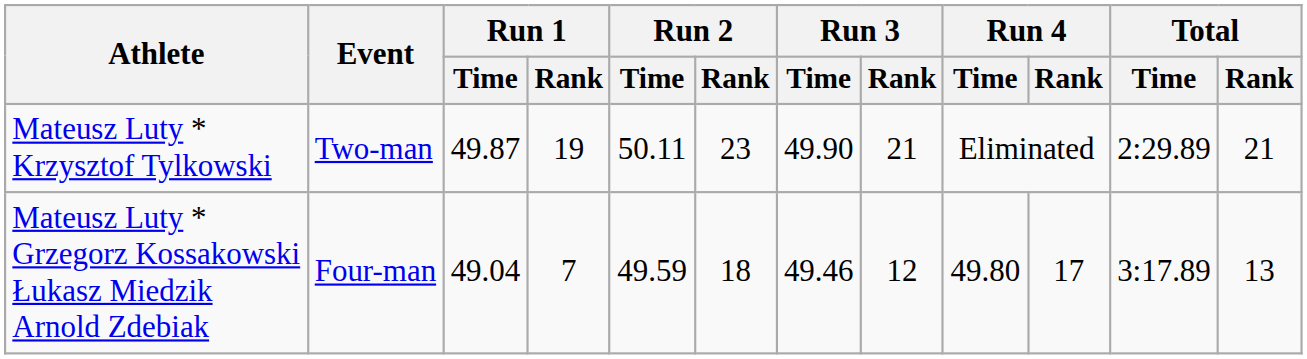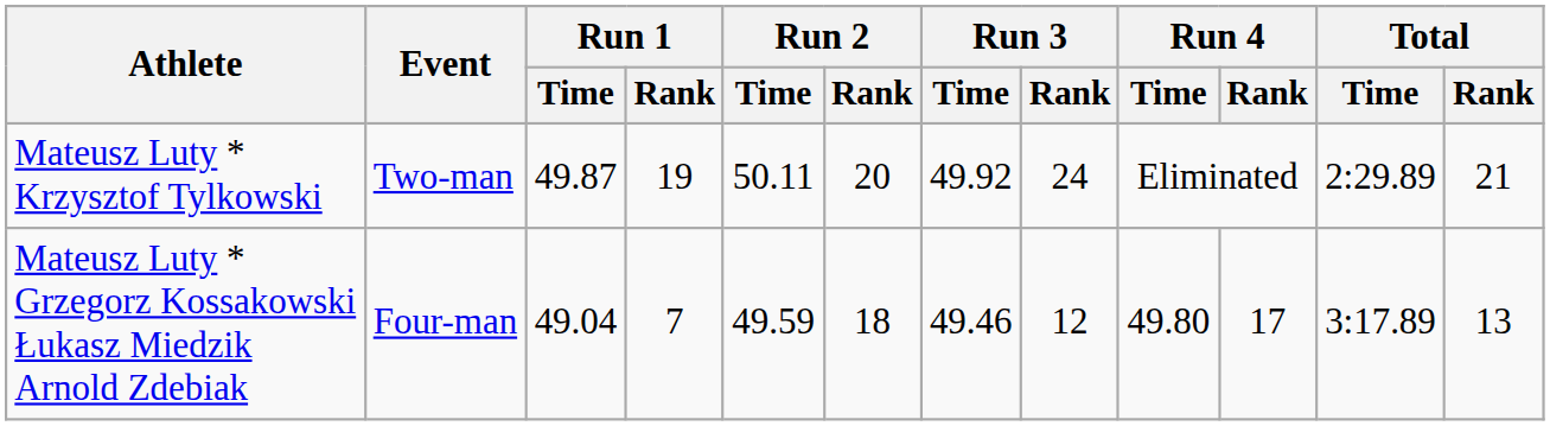Mateusz Luty * Krzysztof Tylkowski | Run 2 / Rank: 23 -> 20
Mateusz Luty * Krzysztof Tylkowski | Run 3 / Time: 49.90 -> 49.92
Mateusz Luty * Krzysztof Tylkowski | Run 3 / Rank: 21 -> 24
